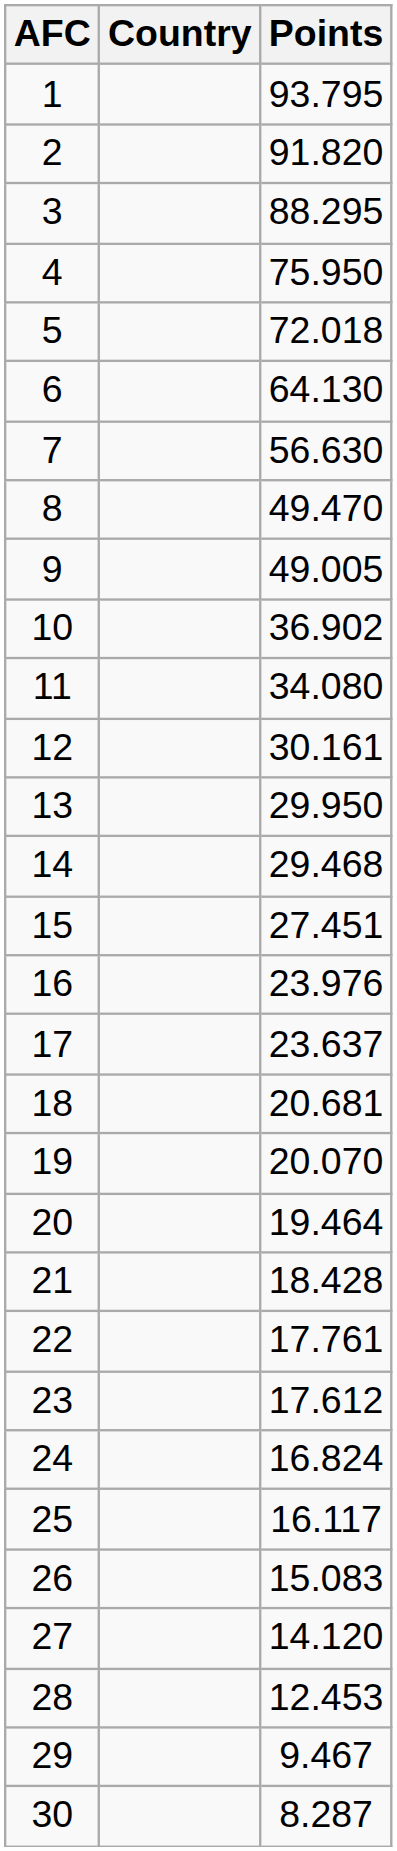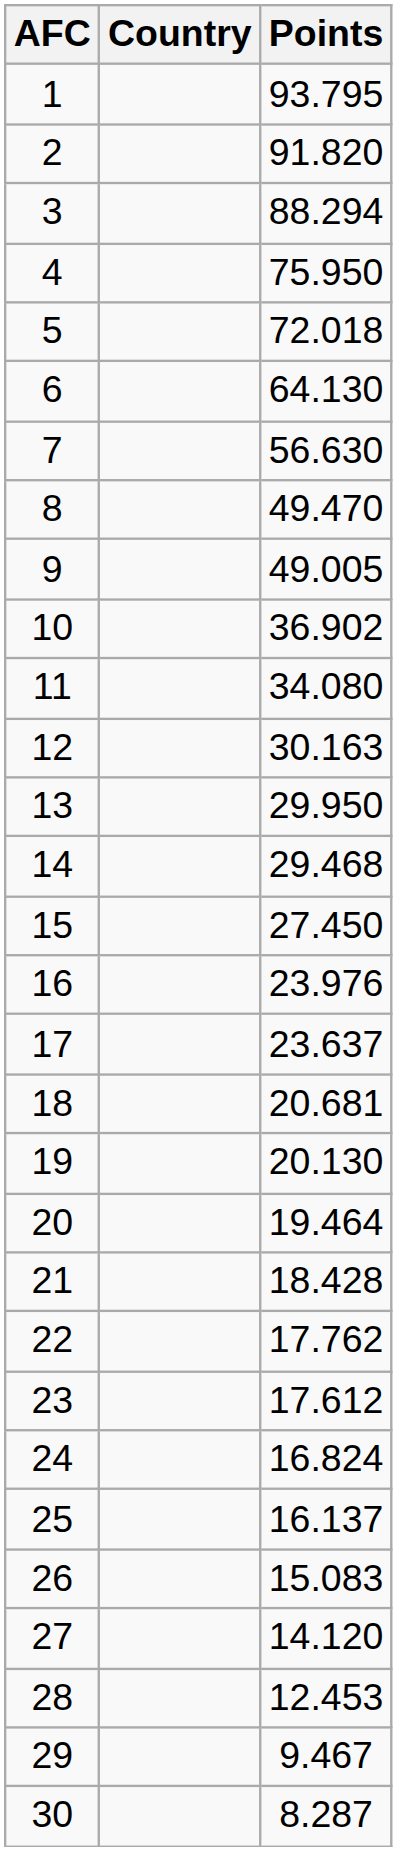3 | Points: 88.295 -> 88.294
12 | Points: 30.161 -> 30.163
15 | Points: 27.451 -> 27.450
19 | Points: 20.070 -> 20.130
22 | Points: 17.761 -> 17.762
25 | Points: 16.117 -> 16.137
